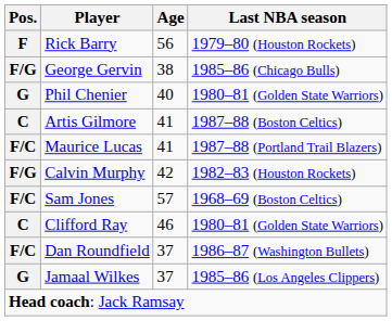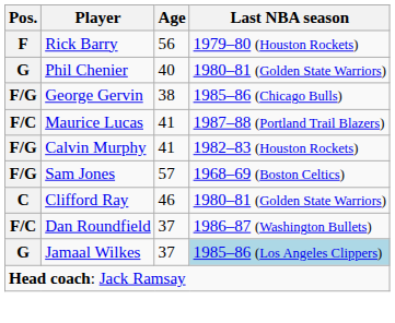rows swapped: Phil Chenier <-> George Gervin
- row: C | Artis Gilmore | 41 | 1987–88 (Boston Celtics)
Calvin Murphy | Age: 42 -> 41
Sam Jones | Pos.: F/C -> F/G
Jamaal Wilkes | Last NBA season: no background -> lightblue background
